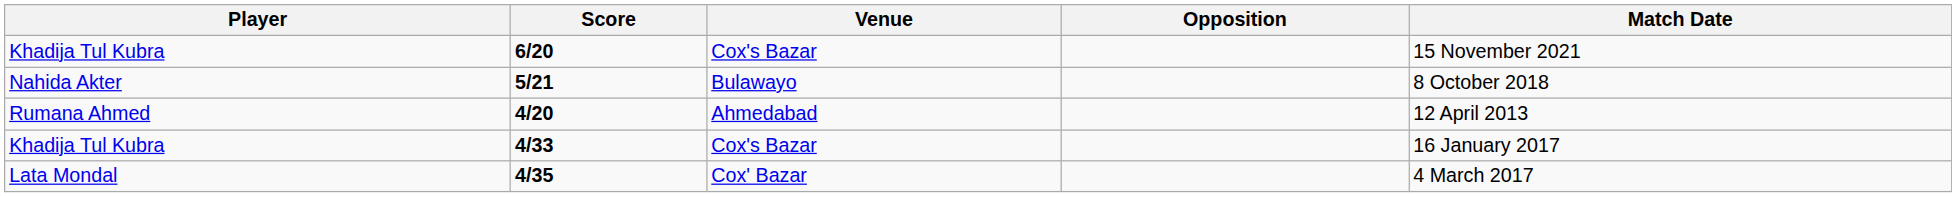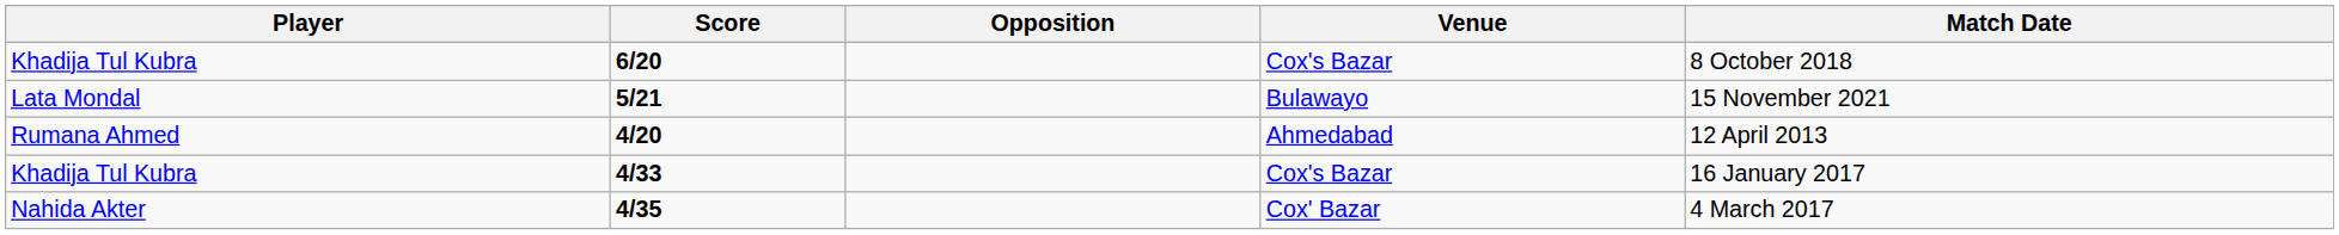columns swapped: Opposition <-> Venue
6/20 | Match Date: 15 November 2021 -> 8 October 2018
5/21 | Player: Nahida Akter -> Lata Mondal
5/21 | Match Date: 8 October 2018 -> 15 November 2021
4/35 | Player: Lata Mondal -> Nahida Akter
